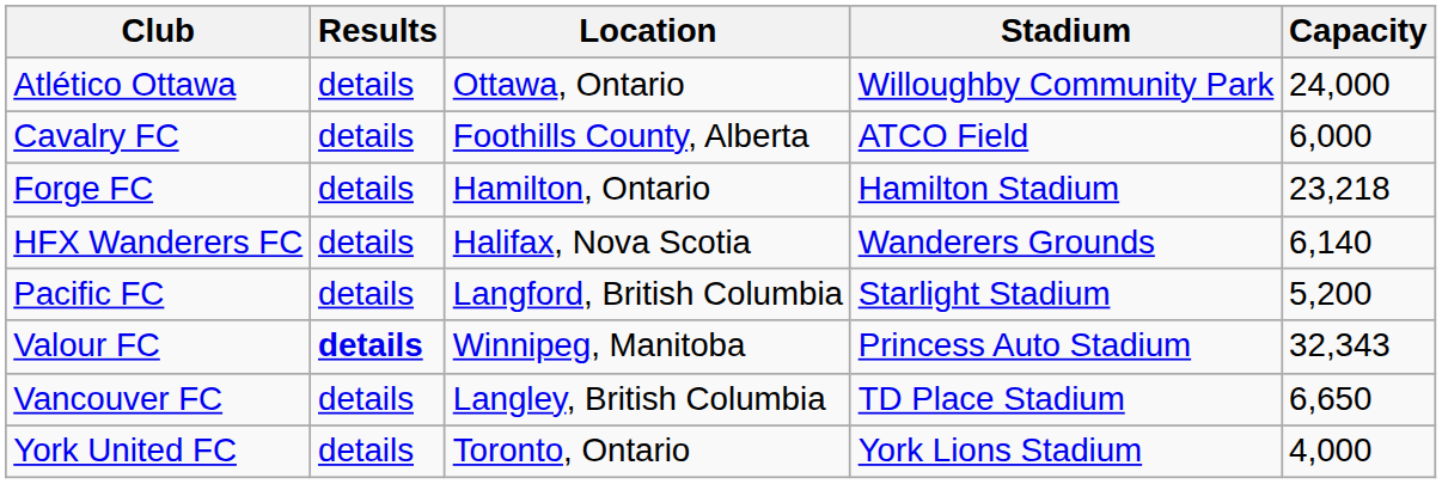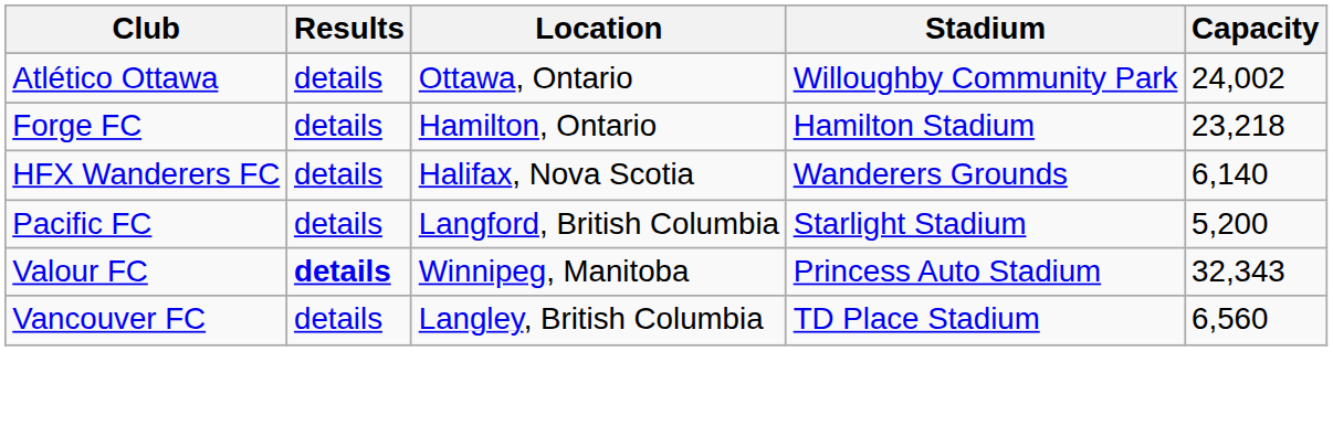Atlético Ottawa | Capacity: 24,000 -> 24,002
- row: Cavalry FC | details | Foothills County, Alberta | ATCO Field | 6,000
Vancouver FC | Capacity: 6,650 -> 6,560
- row: York United FC | details | Toronto, Ontario | York Lions Stadium | 4,000
